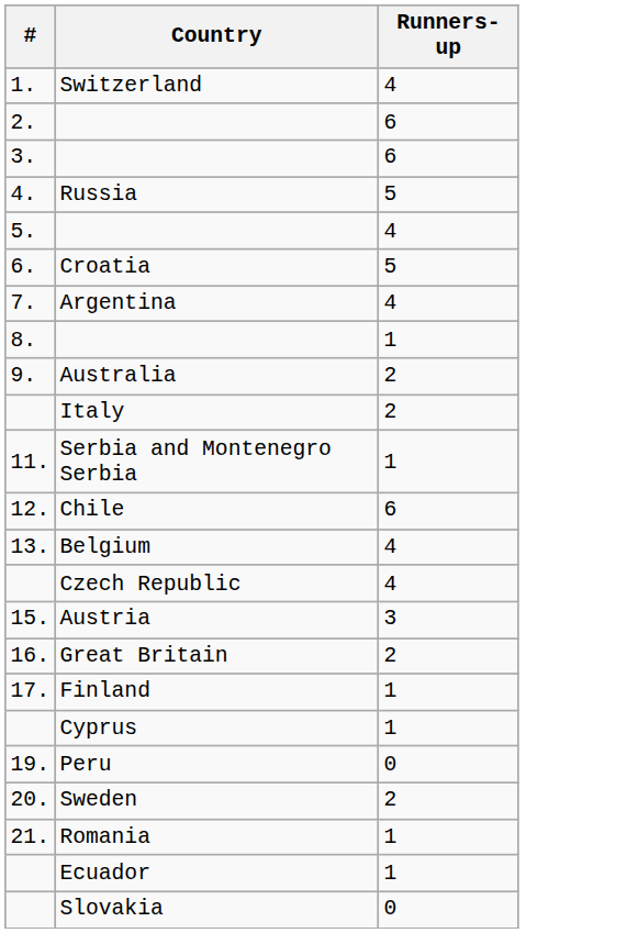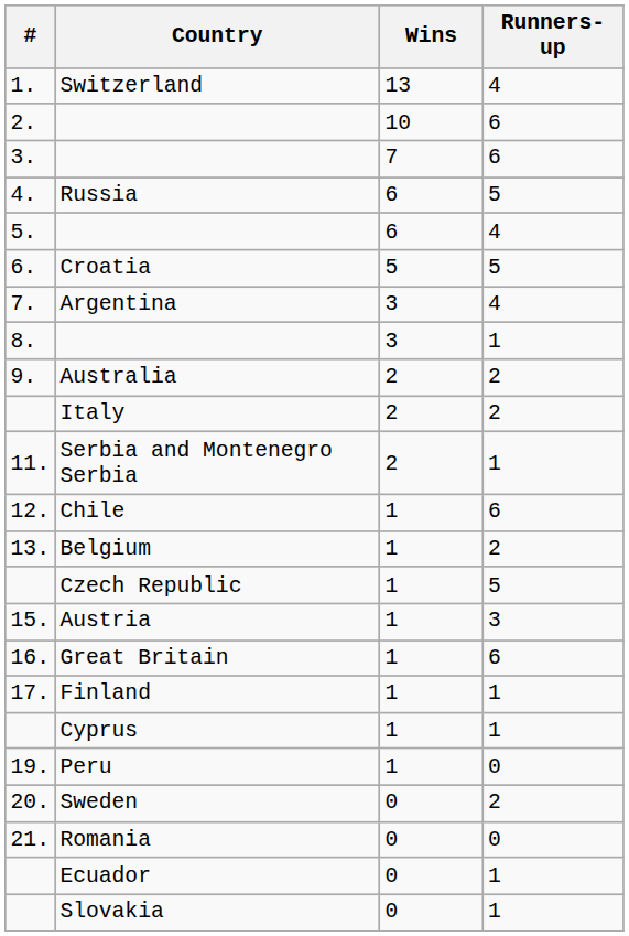+ column: Wins | 13 | 10 | 7 | 6 | 6 | 5 | 3 | 3 | 2 | 2 | 2 | 1 | 1 | 1 | 1 | 1 | 1 | 1 | 1 | 0 | 0 | 0 | 0
Belgium | Runners-up: 4 -> 2
Czech Republic | Runners-up: 4 -> 5
Great Britain | Runners-up: 2 -> 6
Romania | Runners-up: 1 -> 0
Slovakia | Runners-up: 0 -> 1
